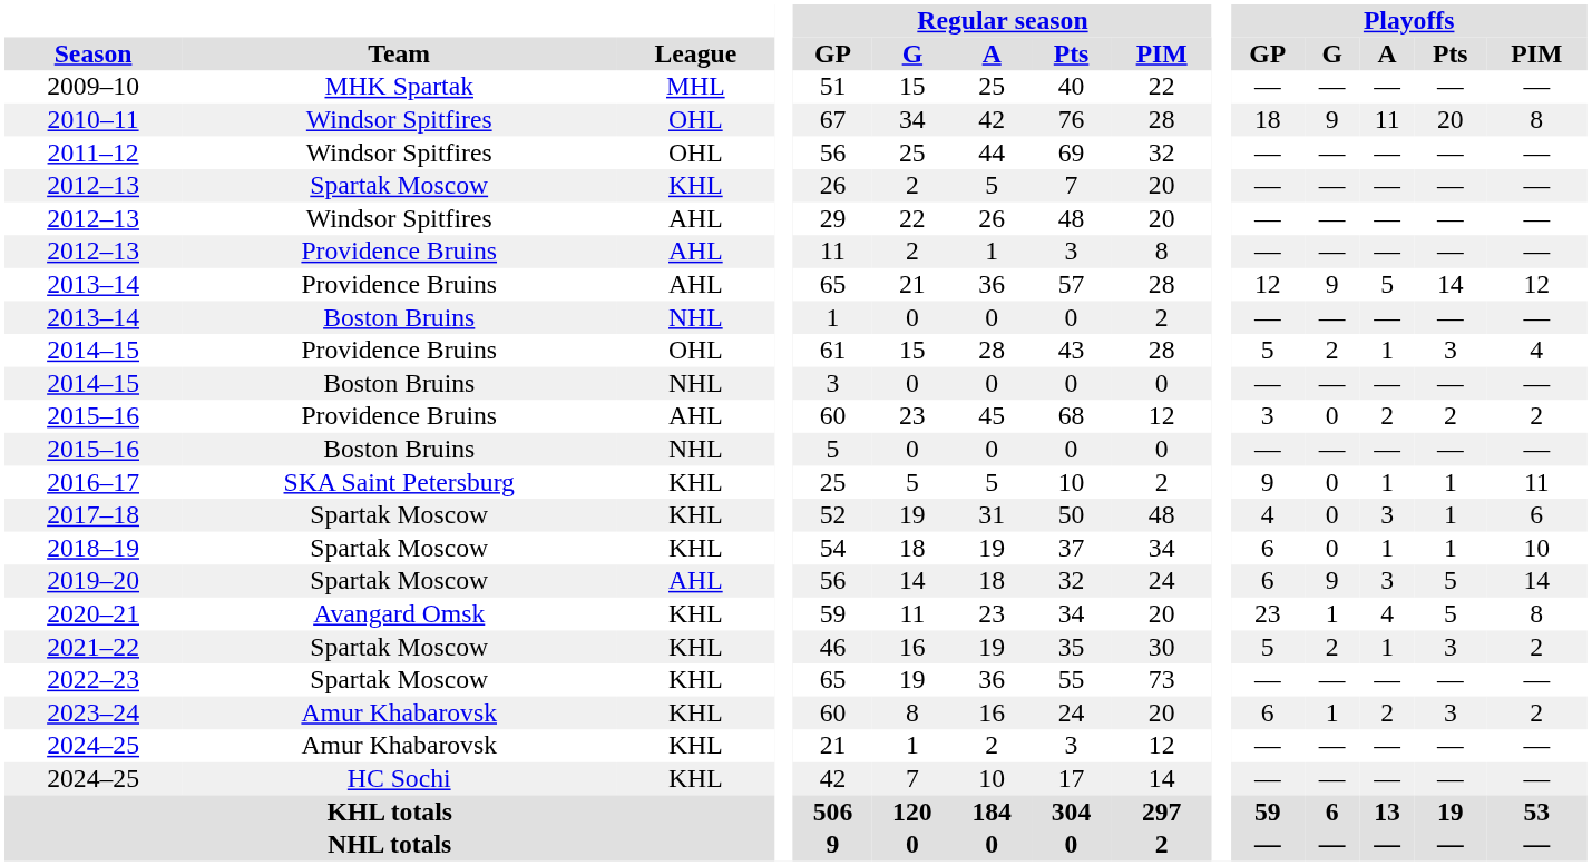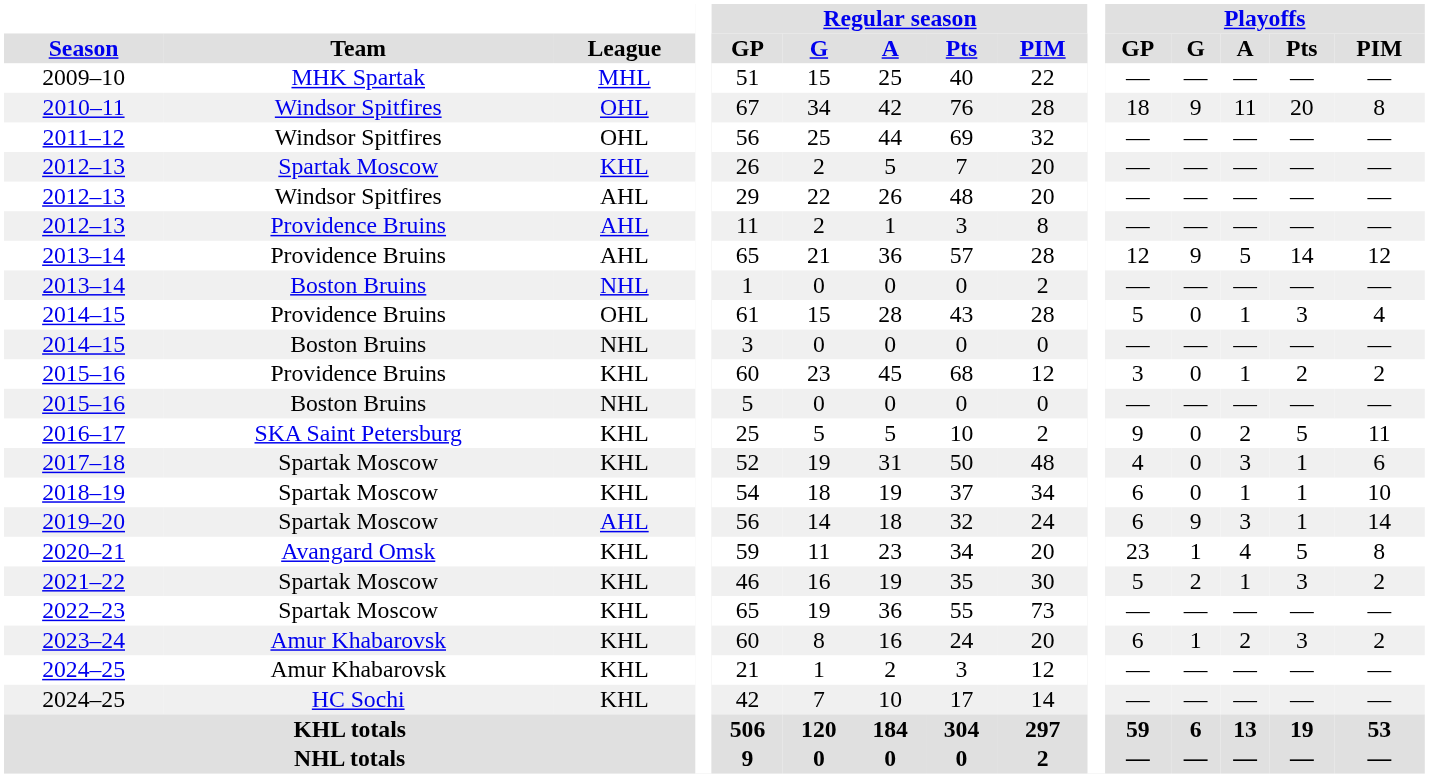2014–15 / Providence Bruins | Playoffs / G: 2 -> 0
2015–16 / Providence Bruins | League: AHL -> KHL
2015–16 / Providence Bruins | Playoffs / A: 2 -> 1
2016–17 | Playoffs / A: 1 -> 2
2016–17 | Playoffs / Pts: 1 -> 5
2019–20 | Playoffs / Pts: 5 -> 1
